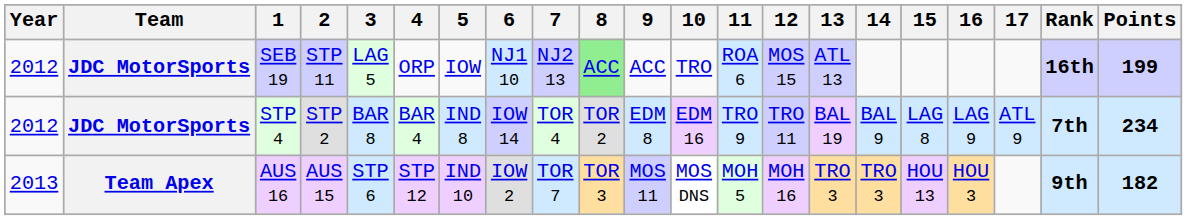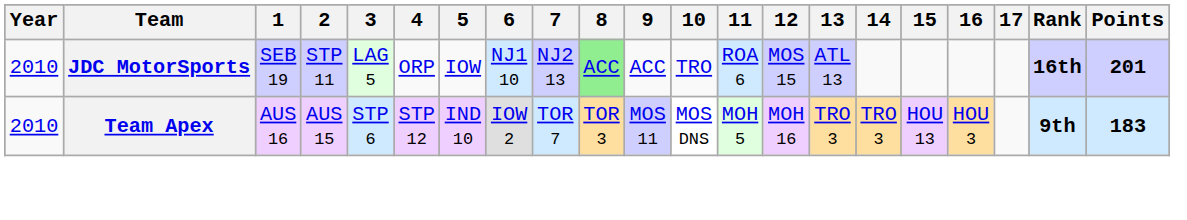SEB 19 | Year: 2012 -> 2010
SEB 19 | Points: 199 -> 201
- row: 2012 | JDC MotorSports | STP 4 | STP 2 | BAR 8 | BAR 4 | IND 8 | IOW 14 | TOR 4 | TOR 2 | EDM 8 | EDM 16 | TRO 9 | TRO 11 | BAL 19 | BAL 9 | LAG 8 | LAG 9 | ATL 9 | 7th | 234
AUS 16 | Year: 2013 -> 2010
AUS 16 | Points: 182 -> 183
